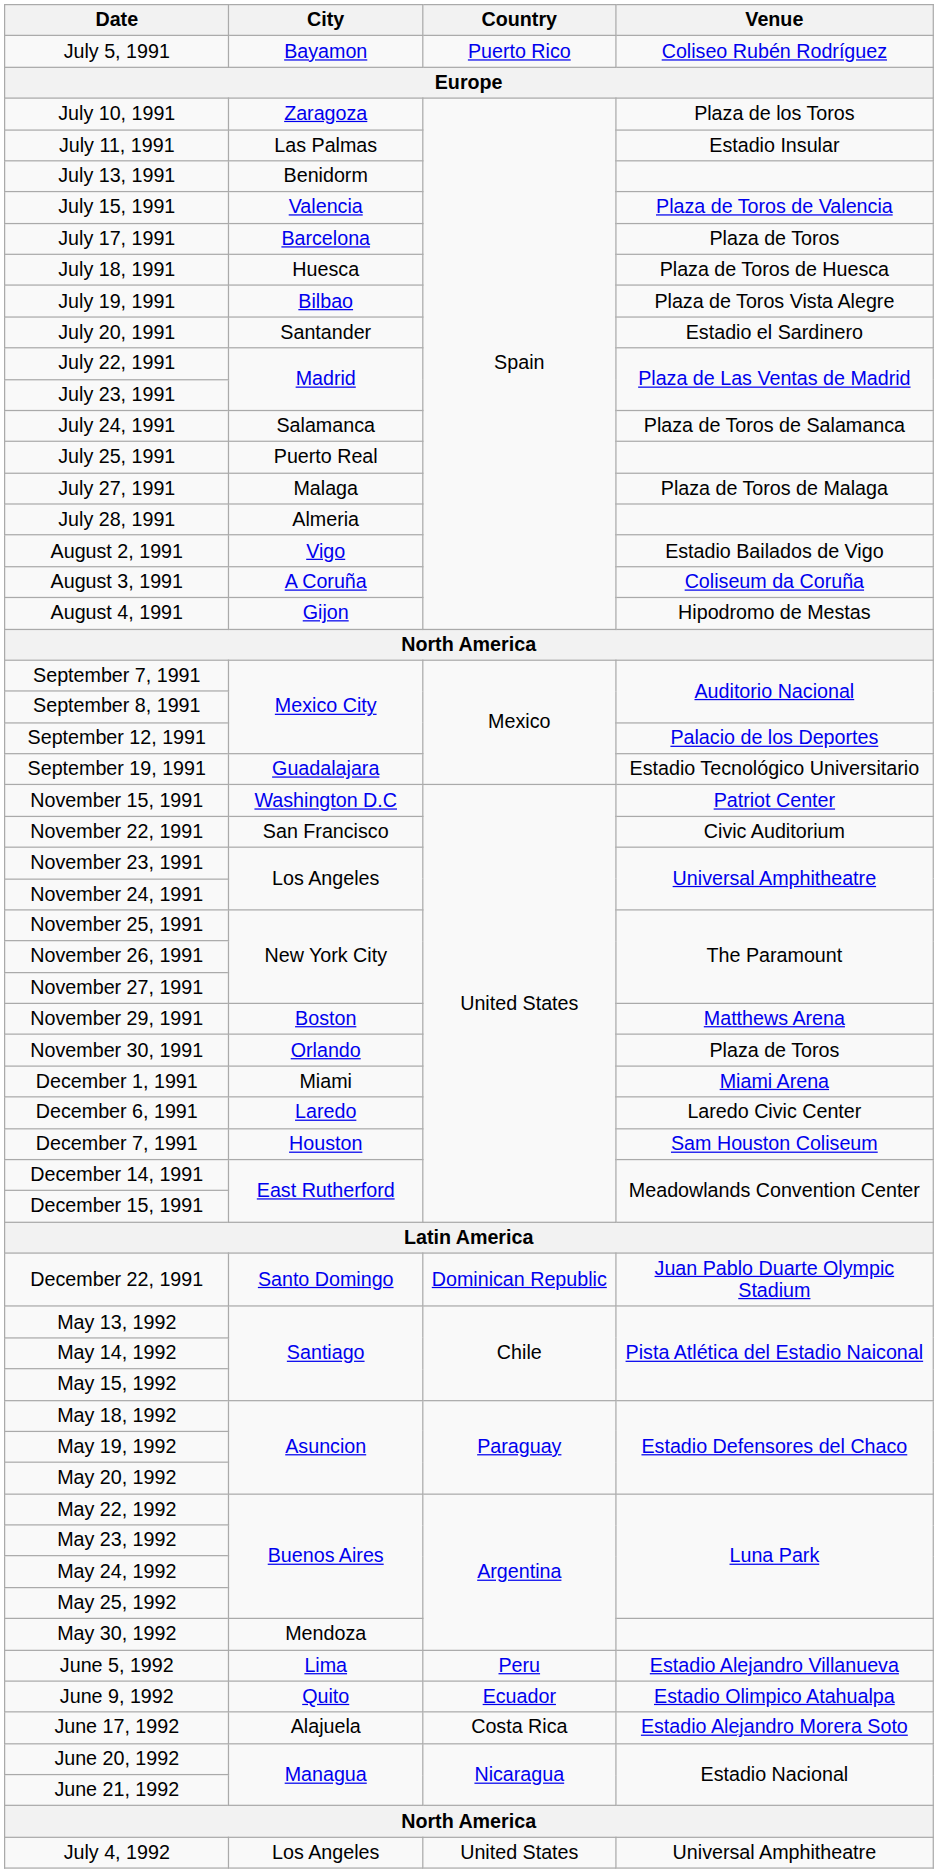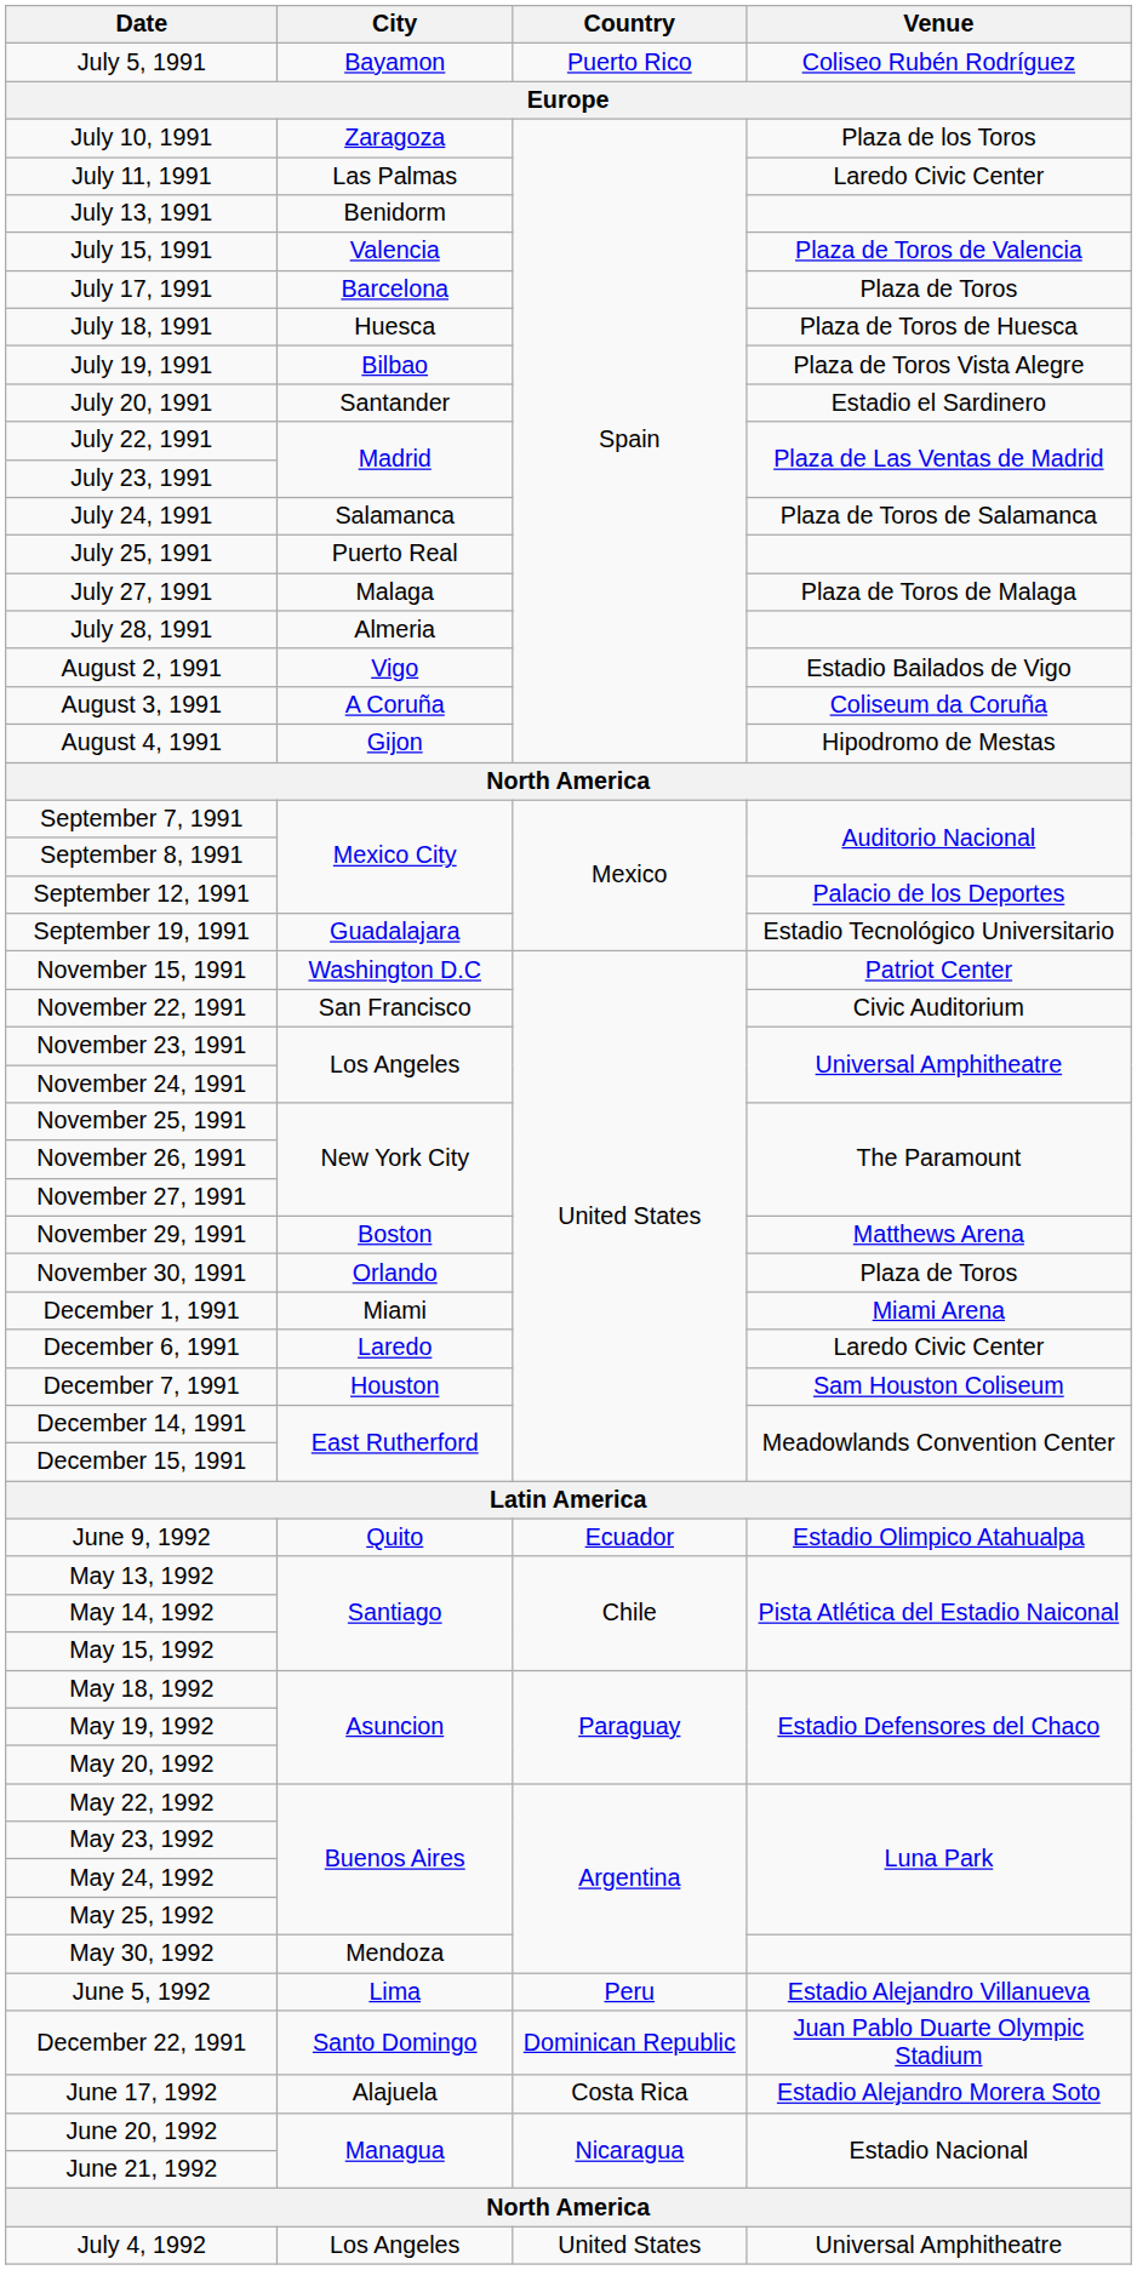July 11, 1991 | Venue: Estadio Insular -> Laredo Civic Center
rows swapped: December 22, 1991 <-> June 9, 1992
